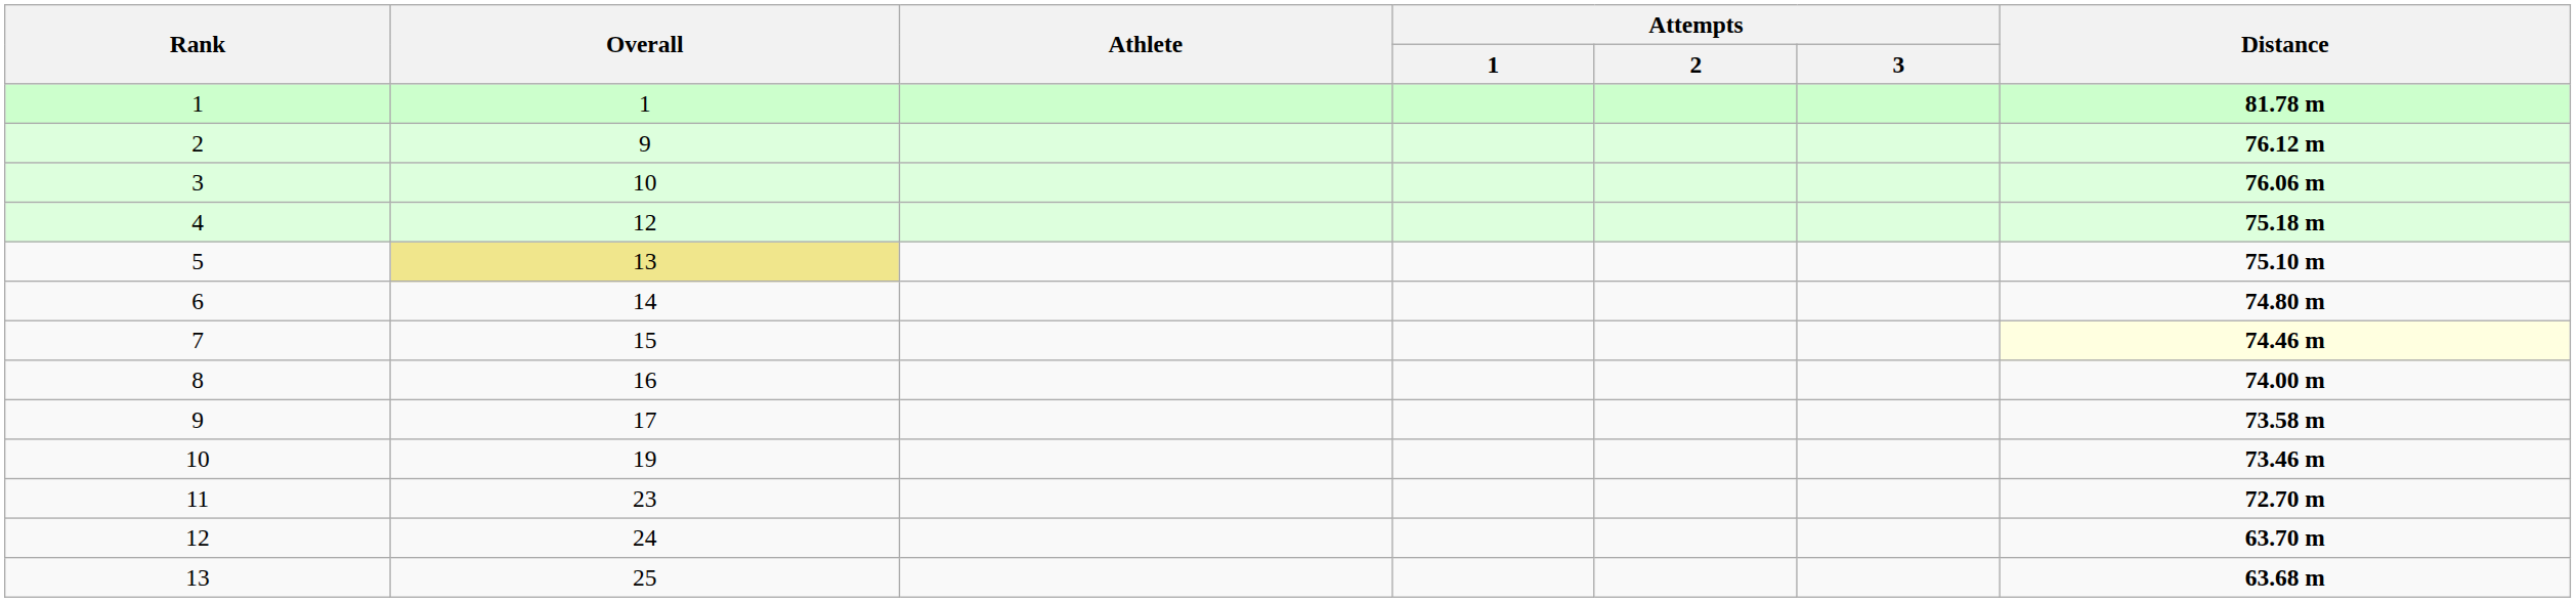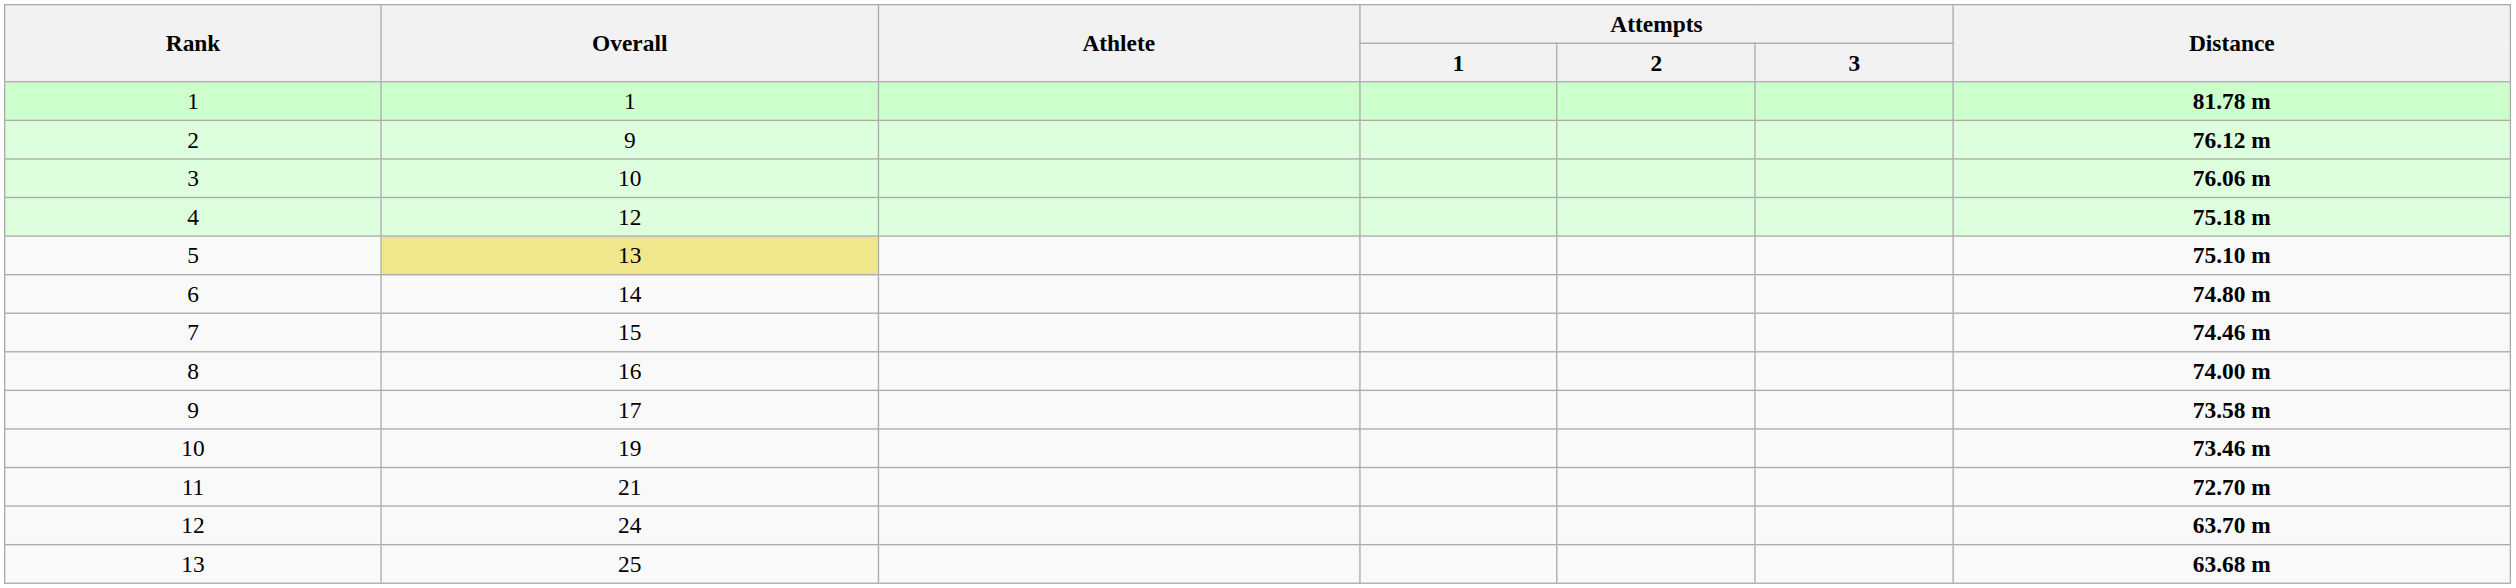7 | Distance: lightyellow background -> no background
11 | Overall: 23 -> 21
